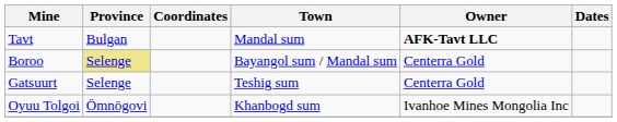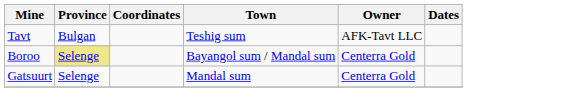Tavt | Town: Mandal sum -> Teshig sum
Tavt | Owner: bold -> normal
Gatsuurt | Town: Teshig sum -> Mandal sum
- row: Oyuu Tolgoi | Ömnögovi | Khanbogd sum | Ivanhoe Mines Mongolia Inc
